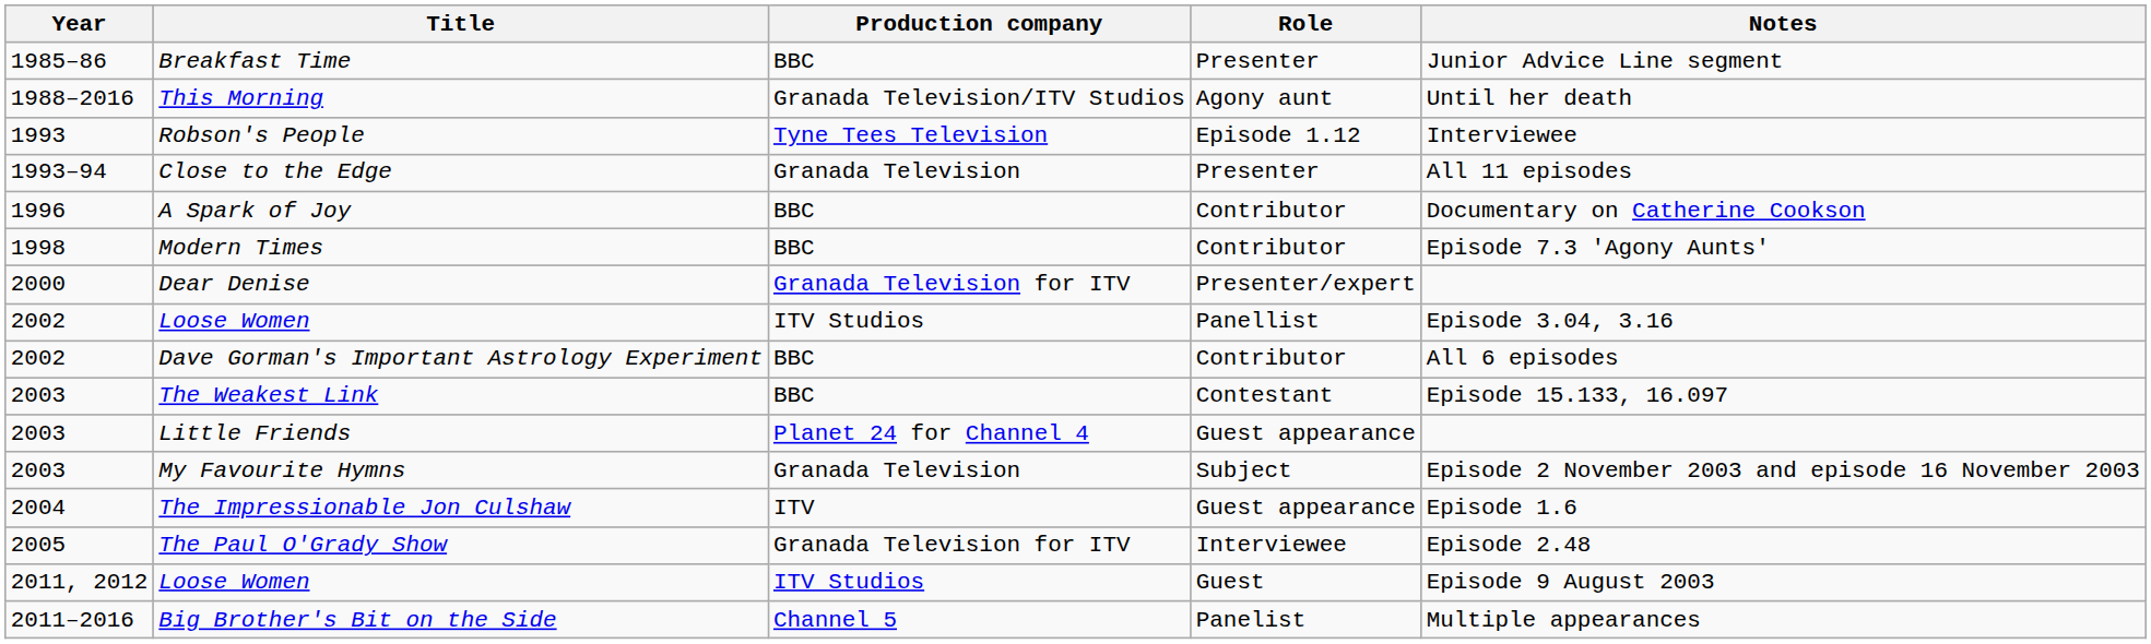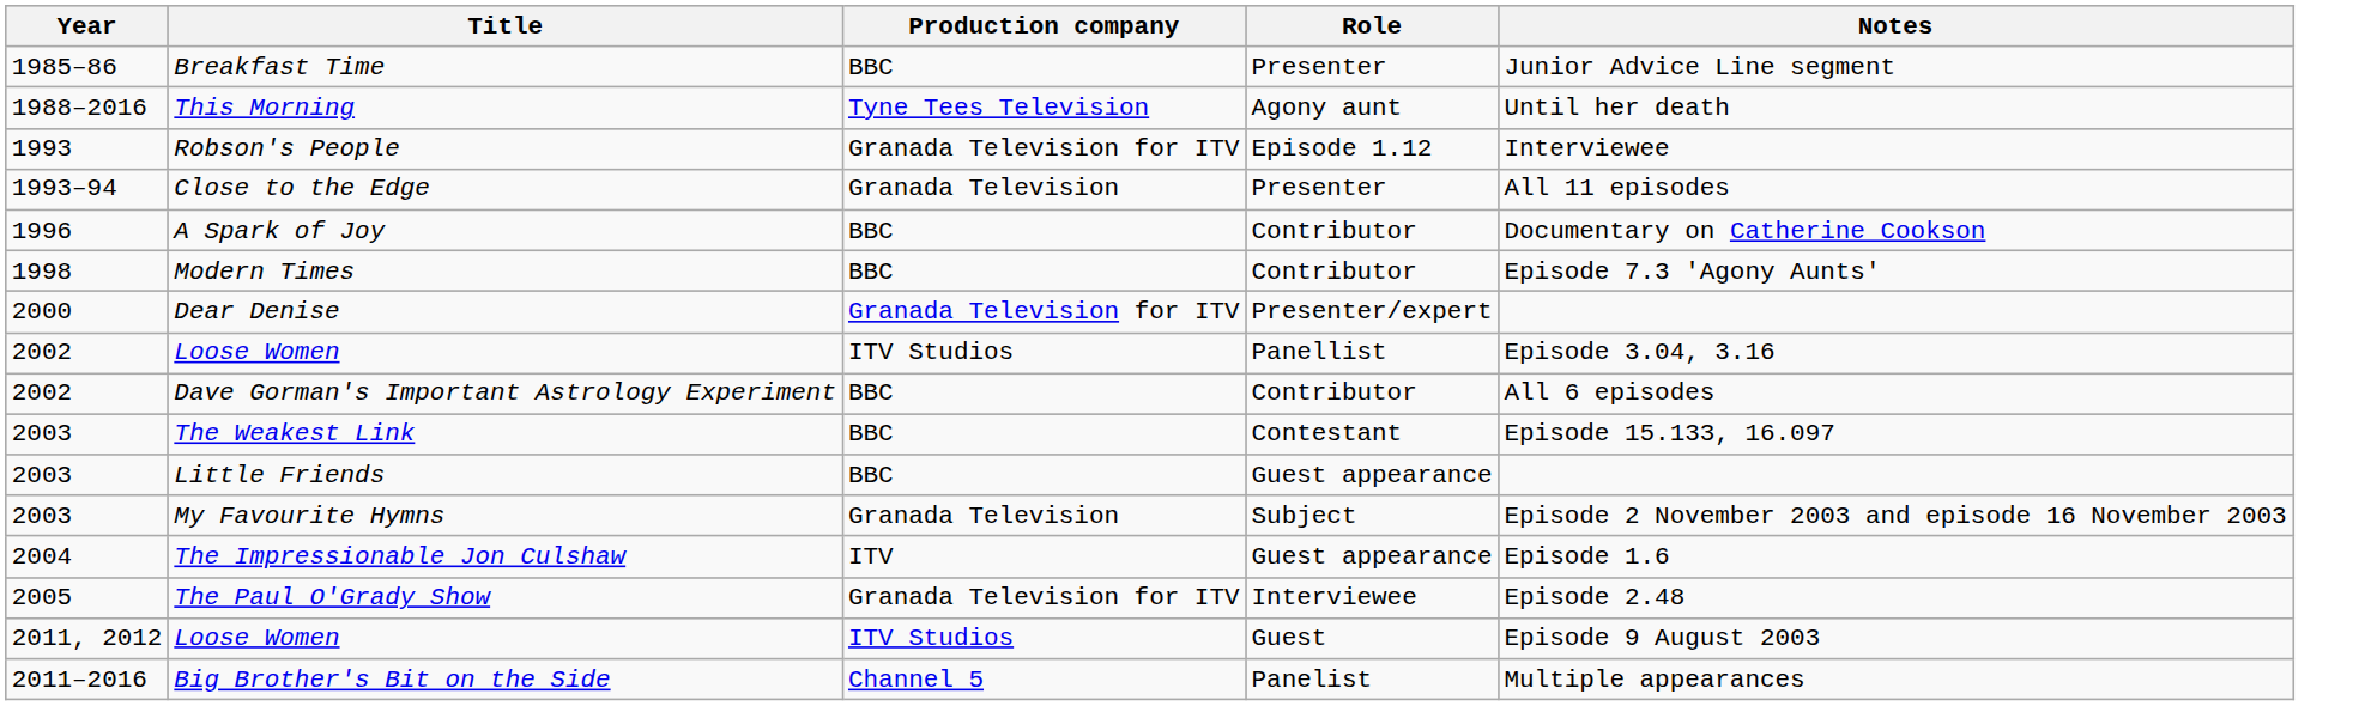This Morning | Production company: Granada Television/ITV Studios -> Tyne Tees Television
Robson's People | Production company: Tyne Tees Television -> Granada Television for ITV
Little Friends | Production company: Planet 24 for Channel 4 -> BBC
